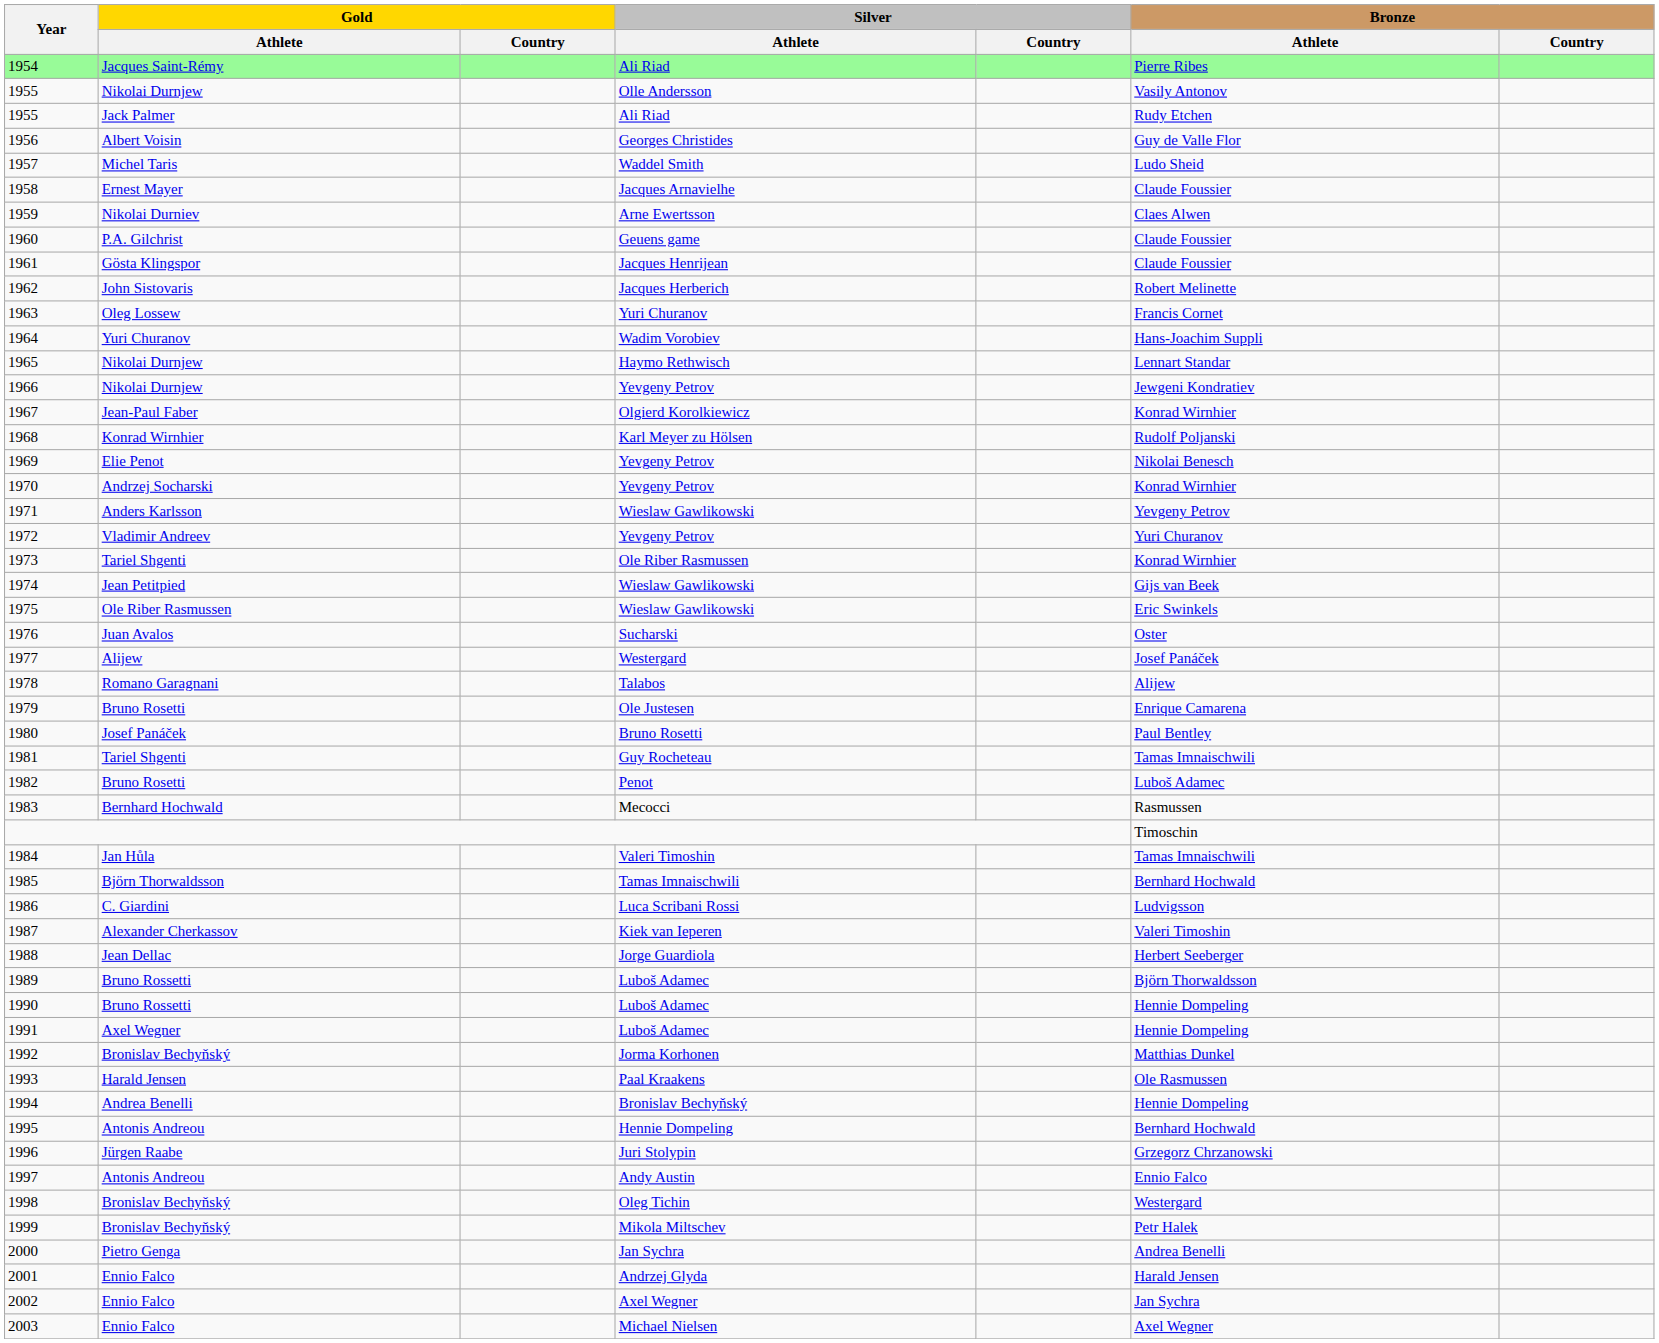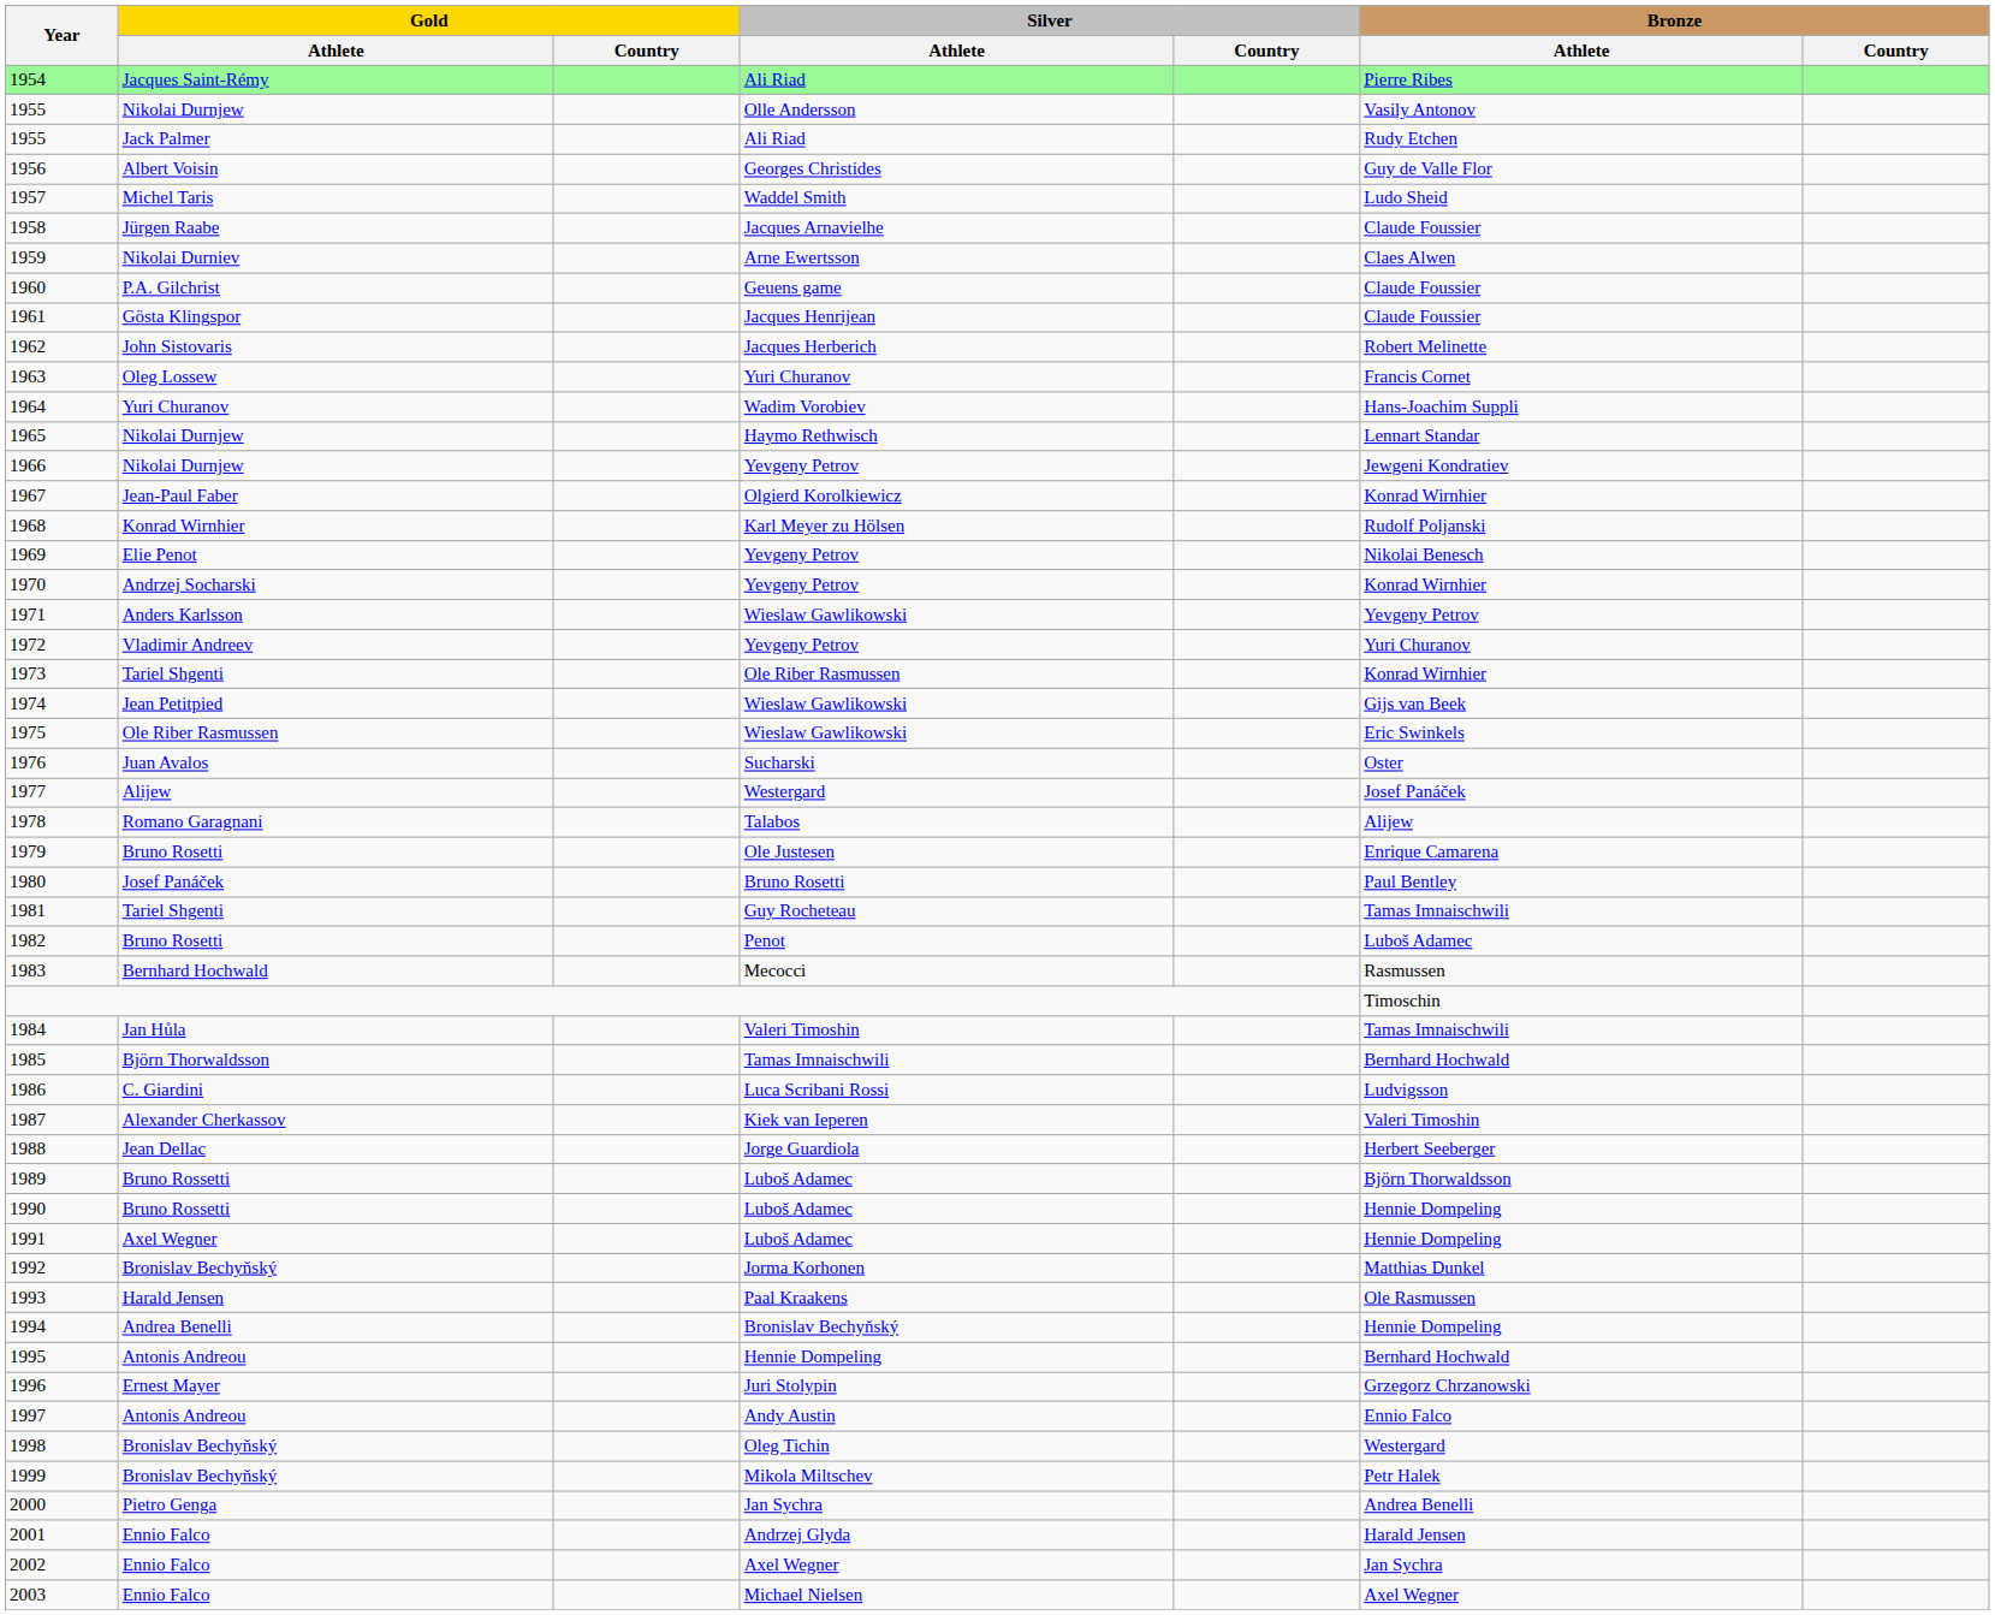1958 | Gold / Athlete: Ernest Mayer -> Jürgen Raabe
1996 | Gold / Athlete: Jürgen Raabe -> Ernest Mayer
